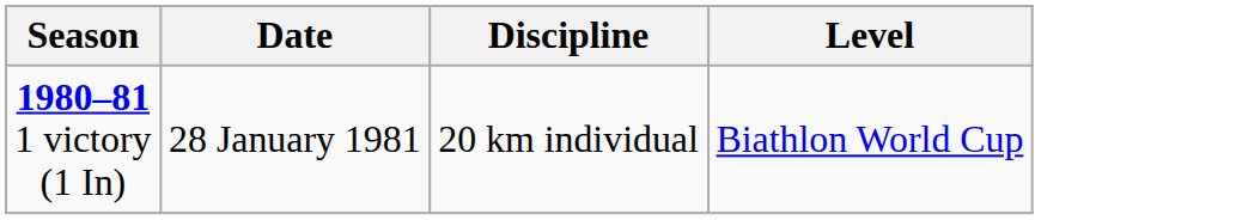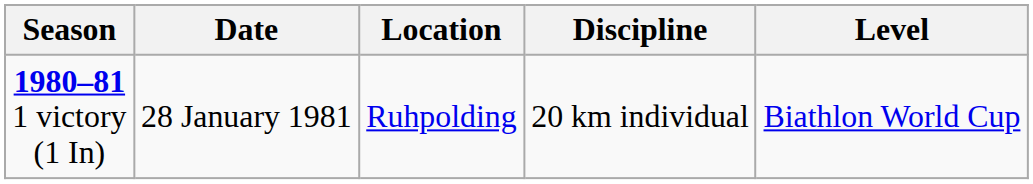+ column: Location | Ruhpolding
